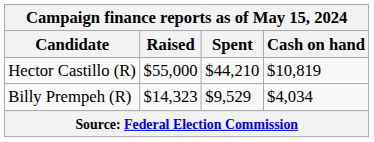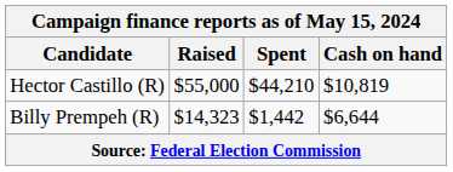Billy Prempeh (R) | Spent: $9,529 -> $1,442
Billy Prempeh (R) | Cash on hand: $4,034 -> $6,644
